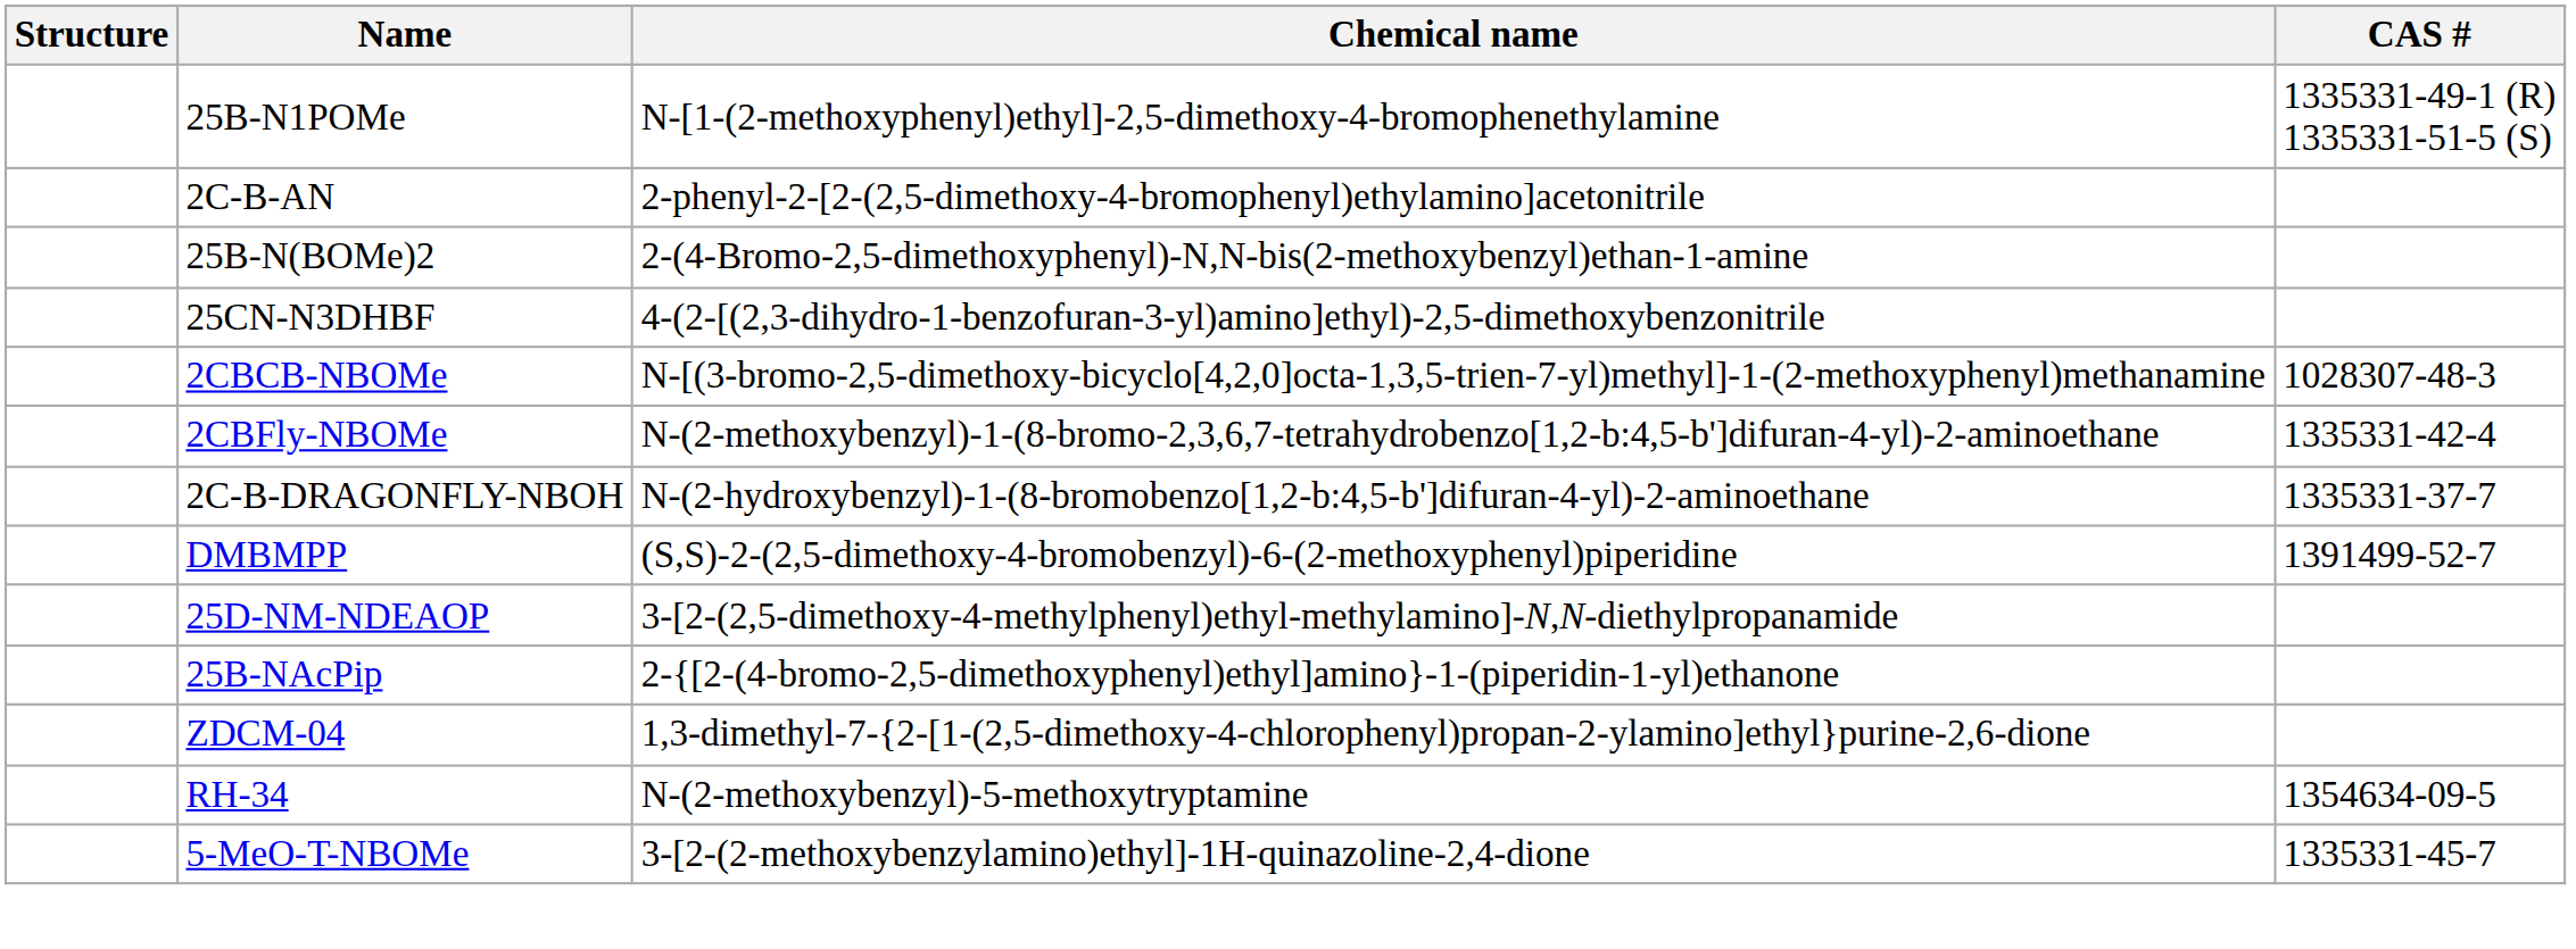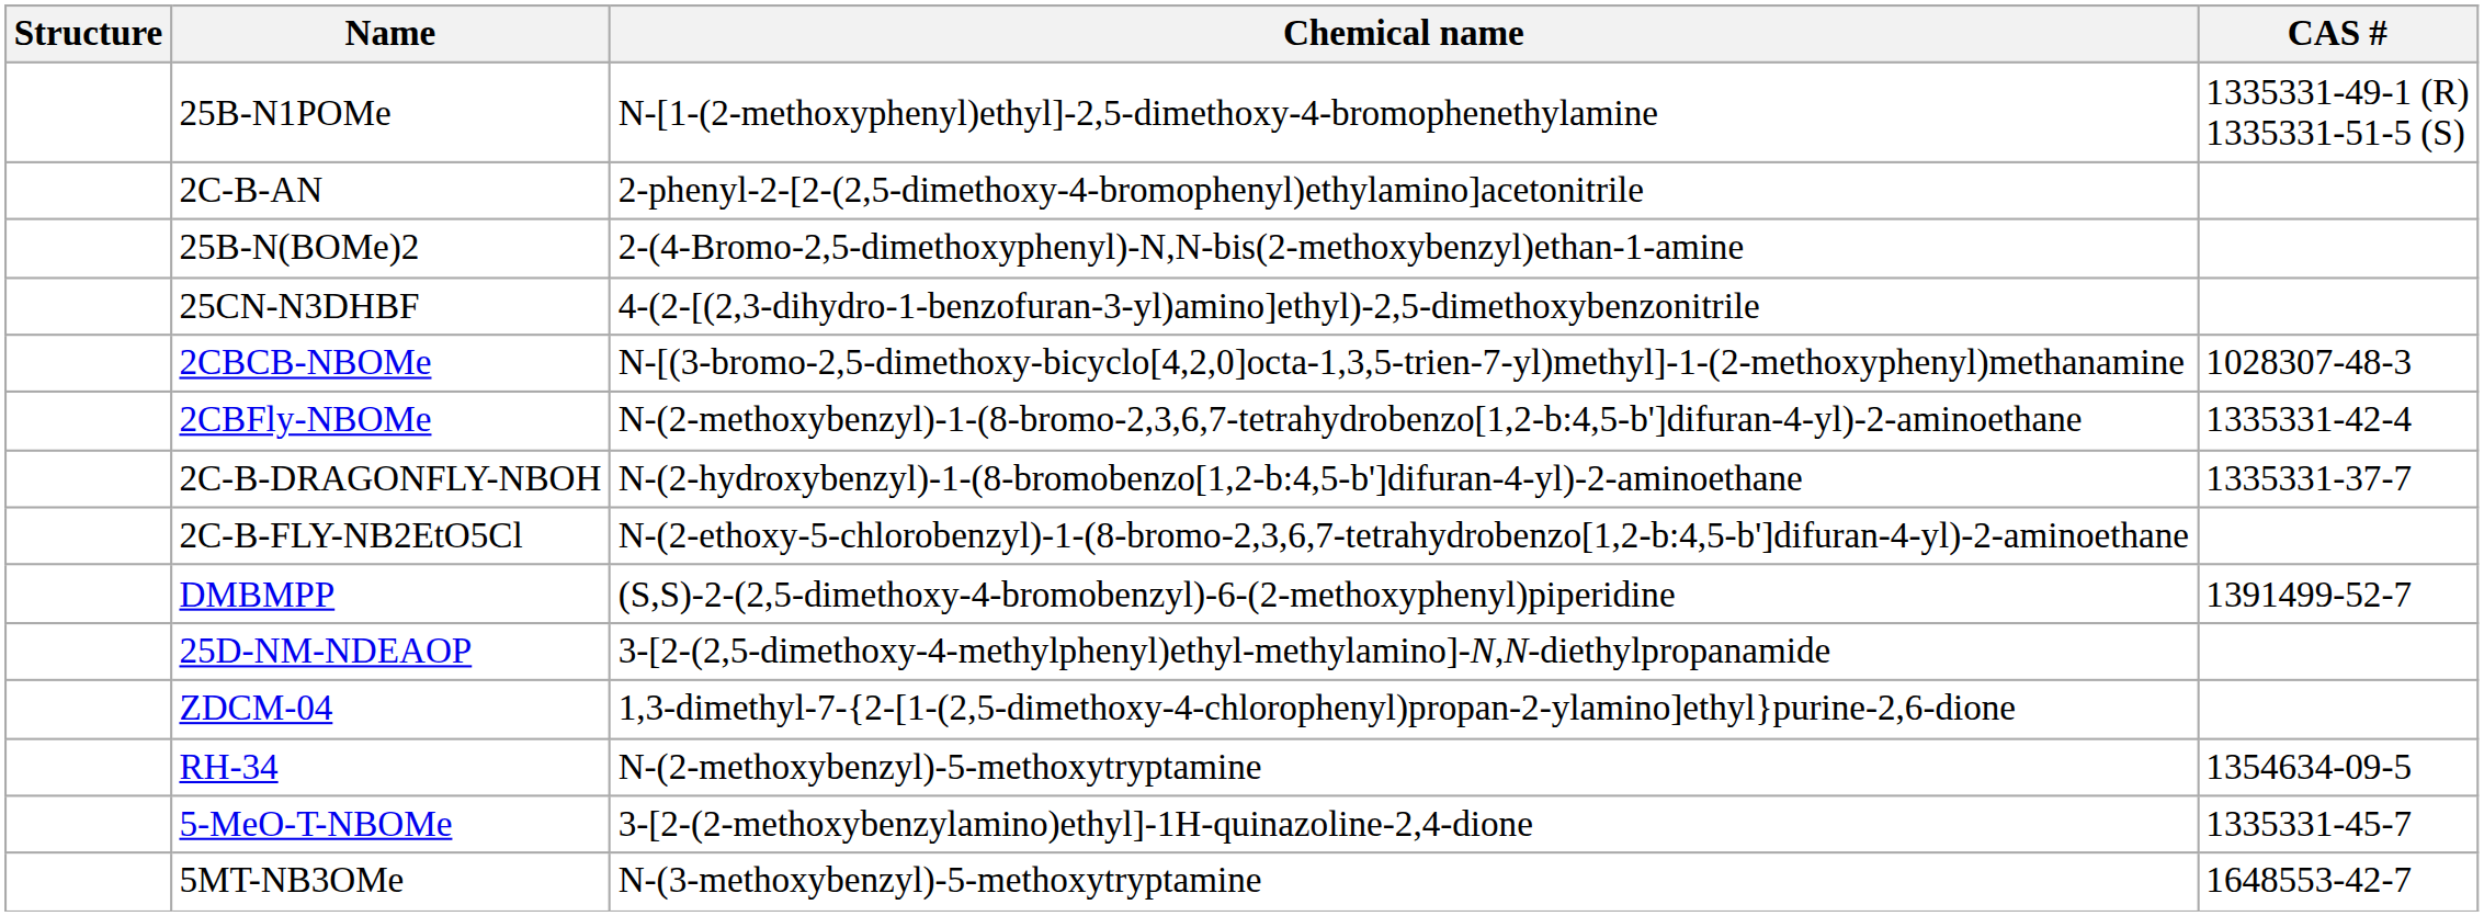+ row: 2C-B-FLY-NB2EtO5Cl | N-(2-ethoxy-5-chlorobenzyl)-1-(8-bromo-2,3,6,7-tetrahydrobenzo[1,2-b:4,5-b']difuran-4-yl)-2-aminoethane
- row: 25B-NAcPip | 2-{[2-(4-bromo-2,5-dimethoxyphenyl)ethyl]amino}-1-(piperidin-1-yl)ethanone
+ row: 5MT-NB3OMe | N-(3-methoxybenzyl)-5-methoxytryptamine | 1648553-42-7
